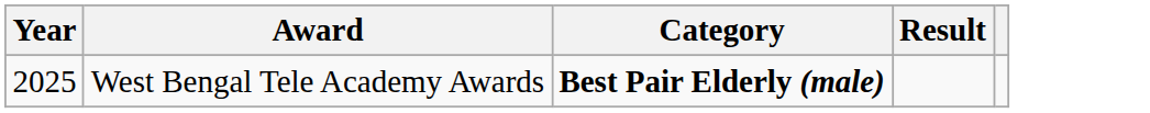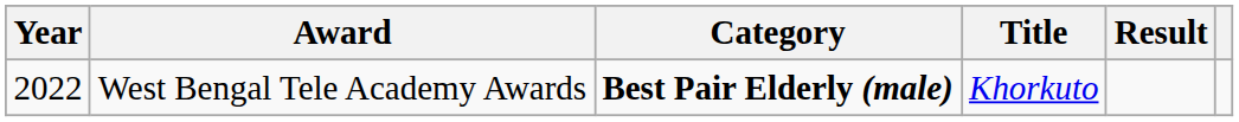+ column: Title | Khorkuto
West Bengal Tele Academy Awards | Year: 2025 -> 2022
